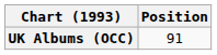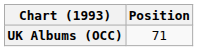UK Albums (OCC) | Position: 91 -> 71
